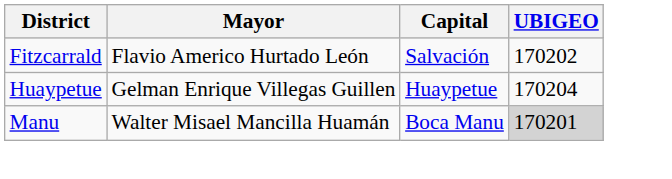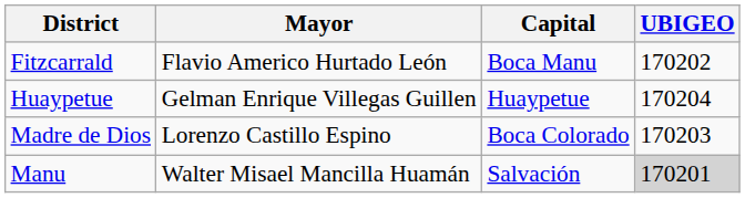Fitzcarrald | Capital: Salvación -> Boca Manu
+ row: Madre de Dios | Lorenzo Castillo Espino | Boca Colorado | 170203
Manu | Capital: Boca Manu -> Salvación
